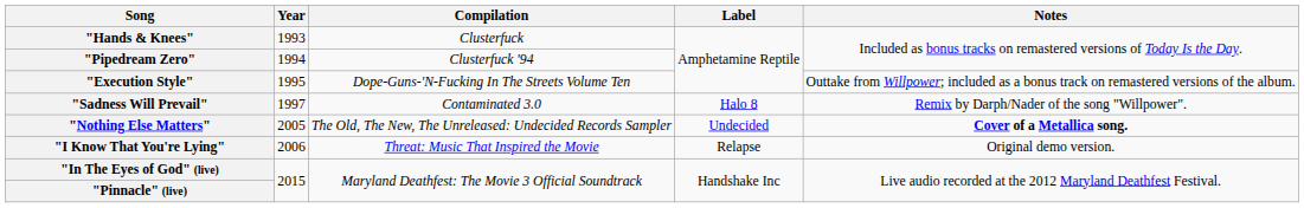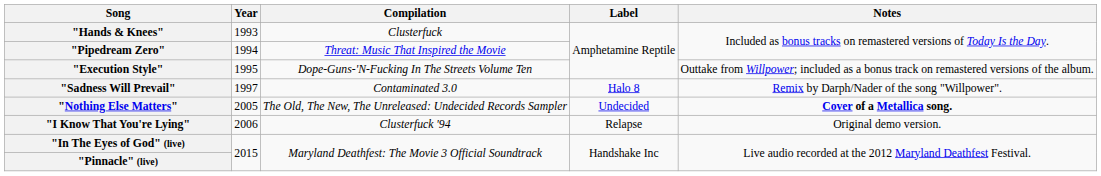"Pipedream Zero" | Compilation: Clusterfuck '94 -> Threat: Music That Inspired the Movie
"I Know That You're Lying" | Compilation: Threat: Music That Inspired the Movie -> Clusterfuck '94
